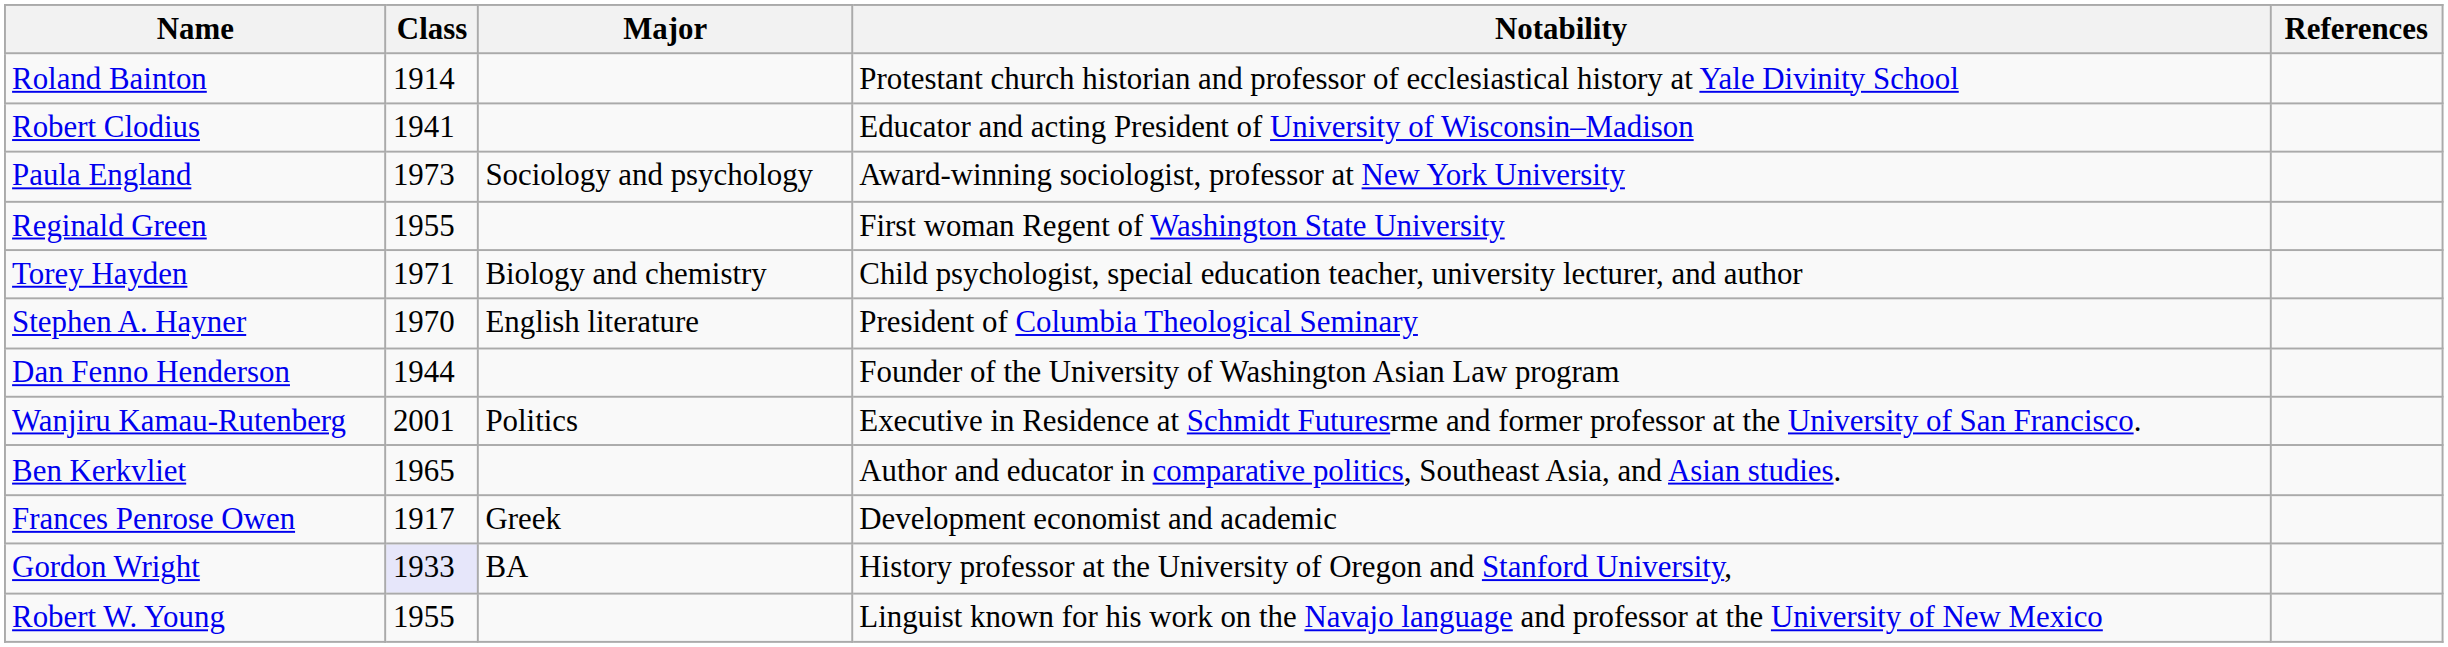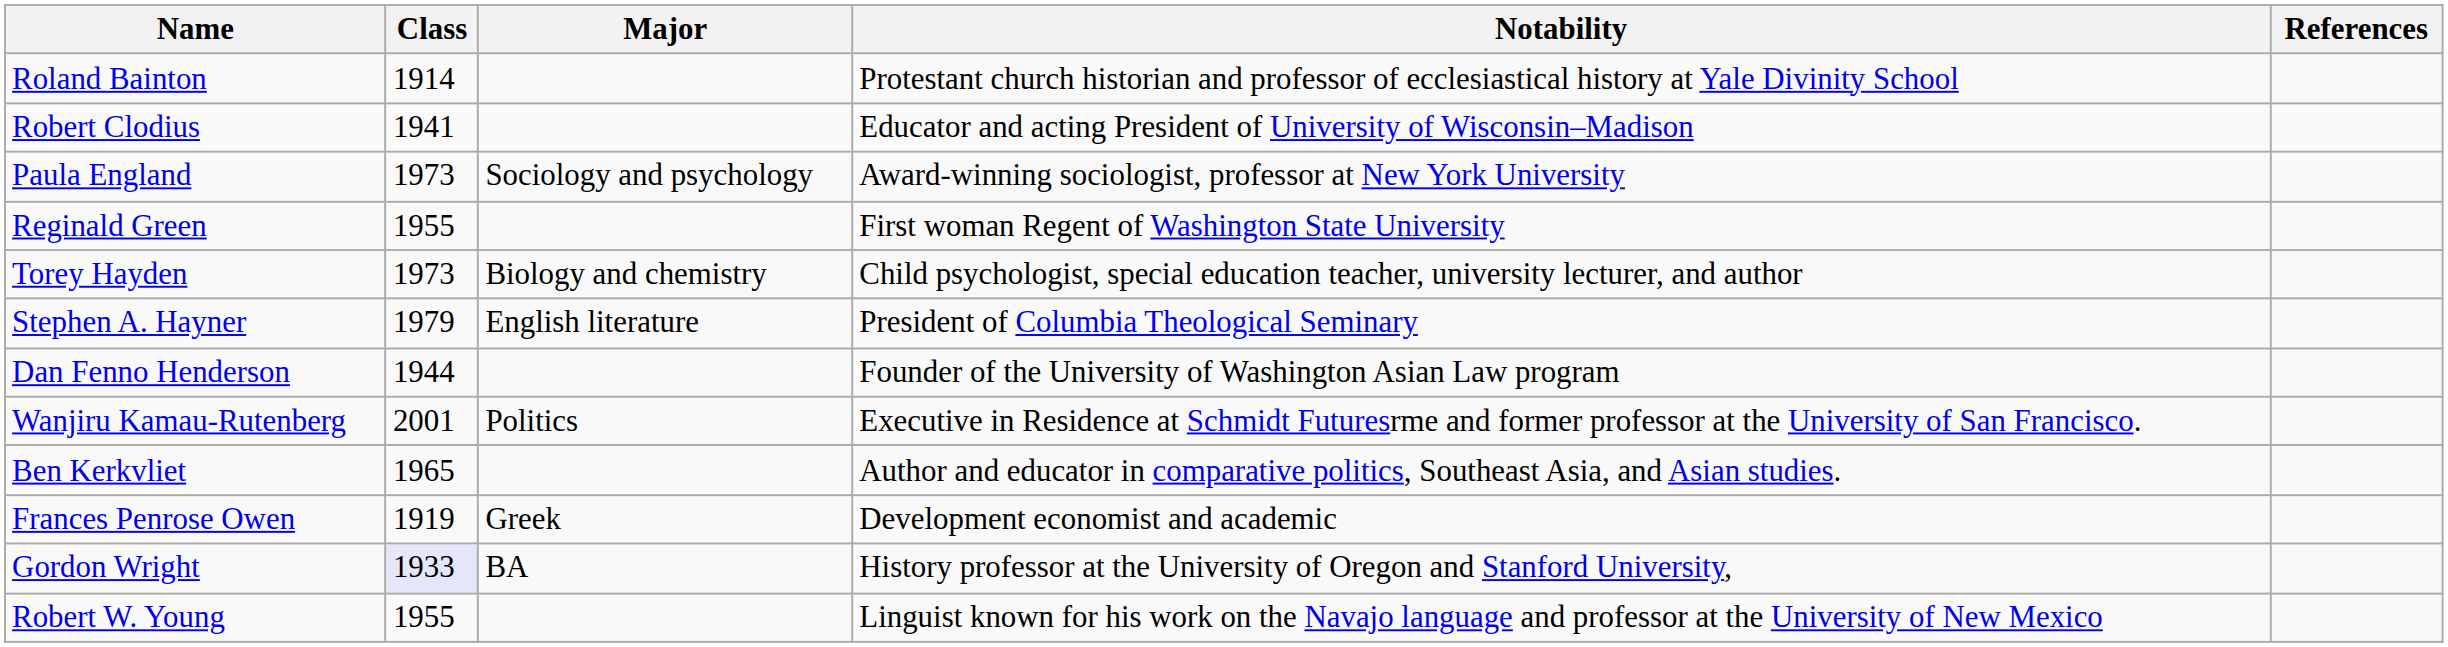Torey Hayden | Class: 1971 -> 1973
Stephen A. Hayner | Class: 1970 -> 1979
Frances Penrose Owen | Class: 1917 -> 1919
